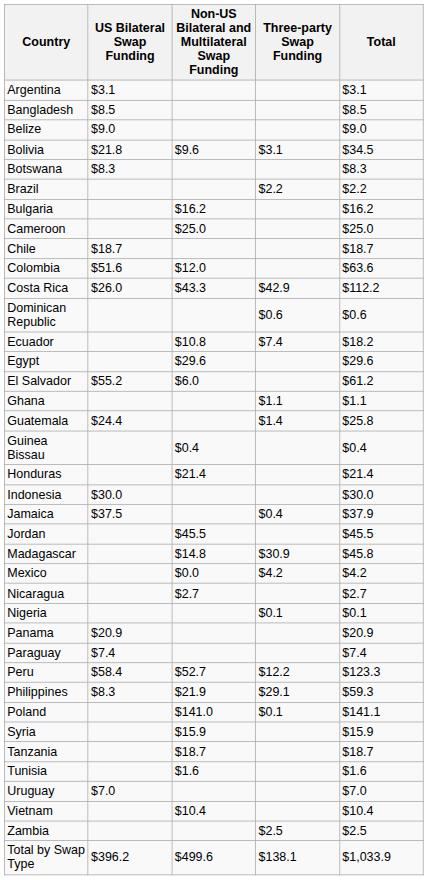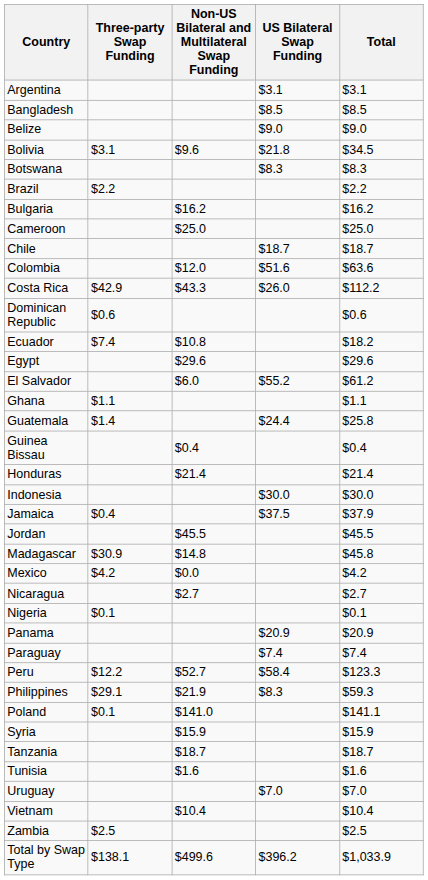columns swapped: Three-party Swap Funding <-> US Bilateral Swap Funding
